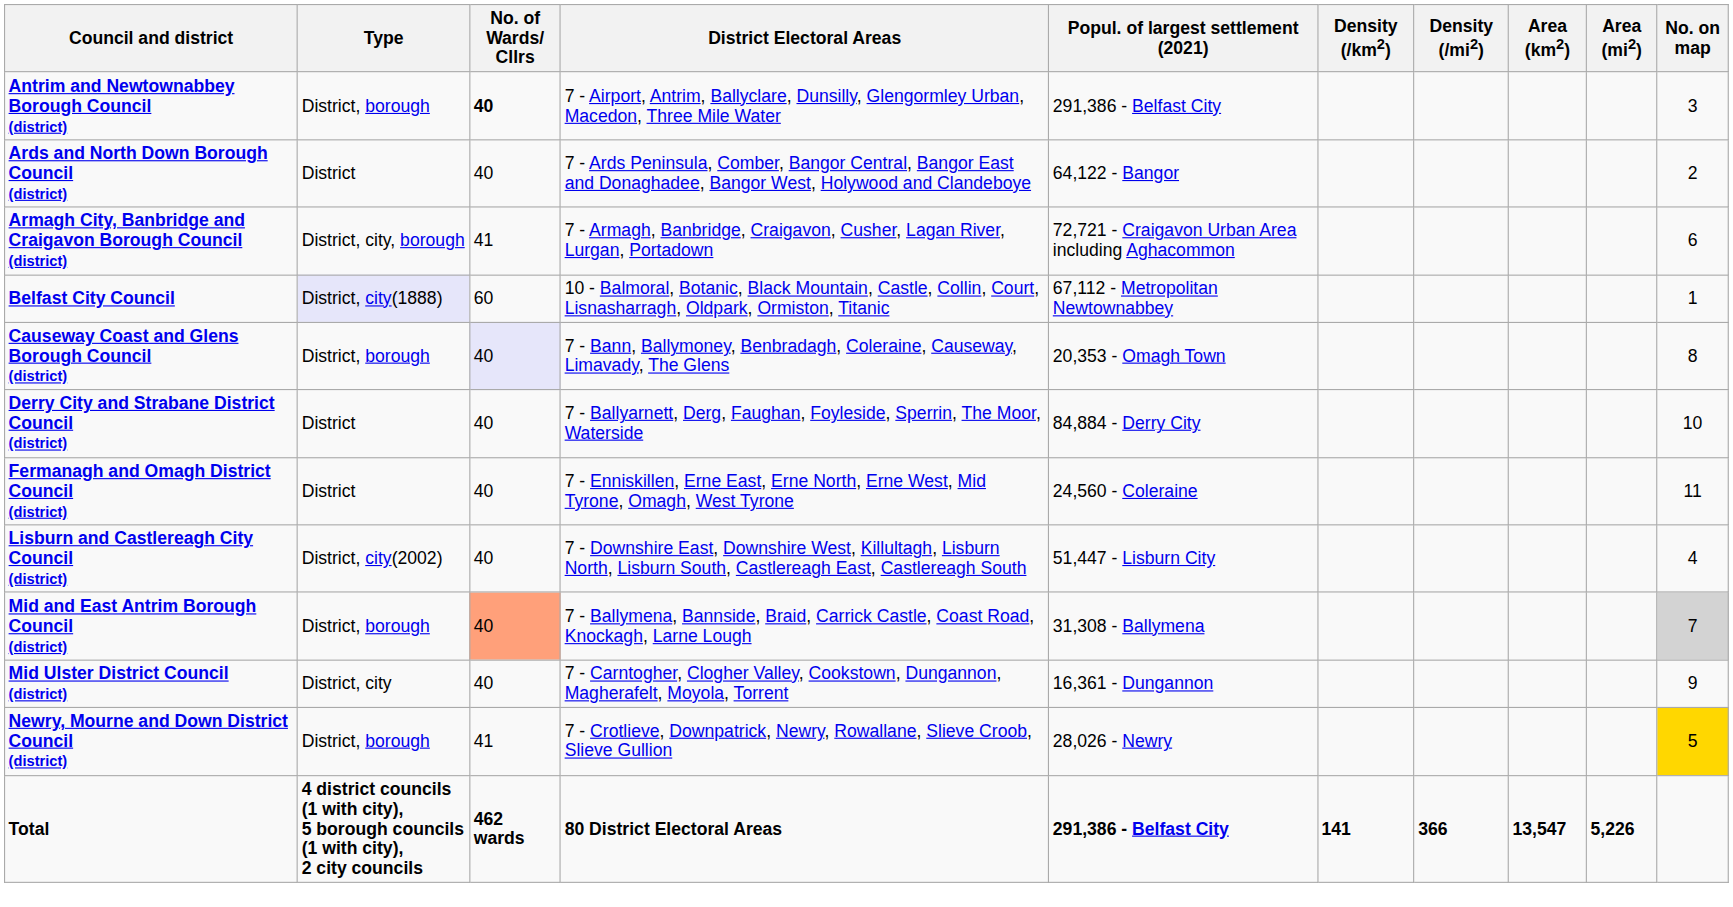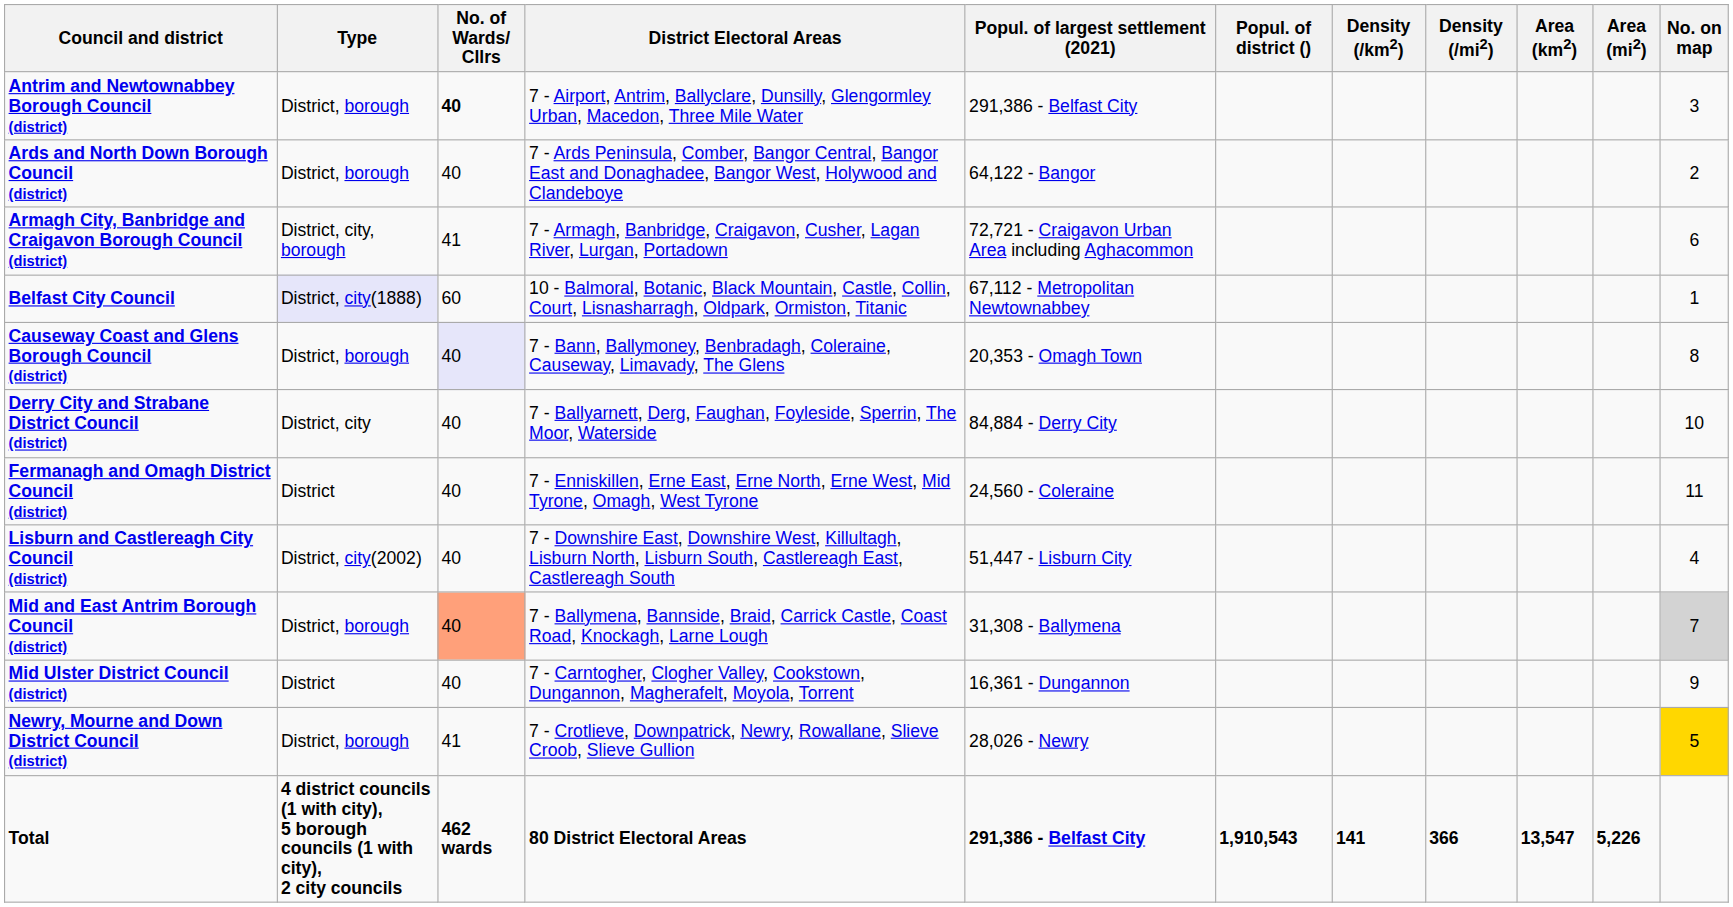+ column: Popul. of district () | 1,910,543
Ards and North Down Borough Council (district) | Type: District -> District, borough
Derry City and Strabane District Council (district) | Type: District -> District, city
Mid Ulster District Council (district) | Type: District, city -> District
